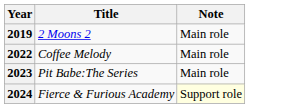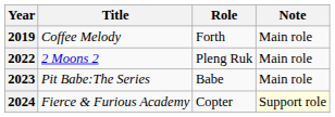+ column: Role | Forth | Pleng Ruk | Babe | Copter
2019 | Title: 2 Moons 2 -> Coffee Melody
2022 | Title: Coffee Melody -> 2 Moons 2
